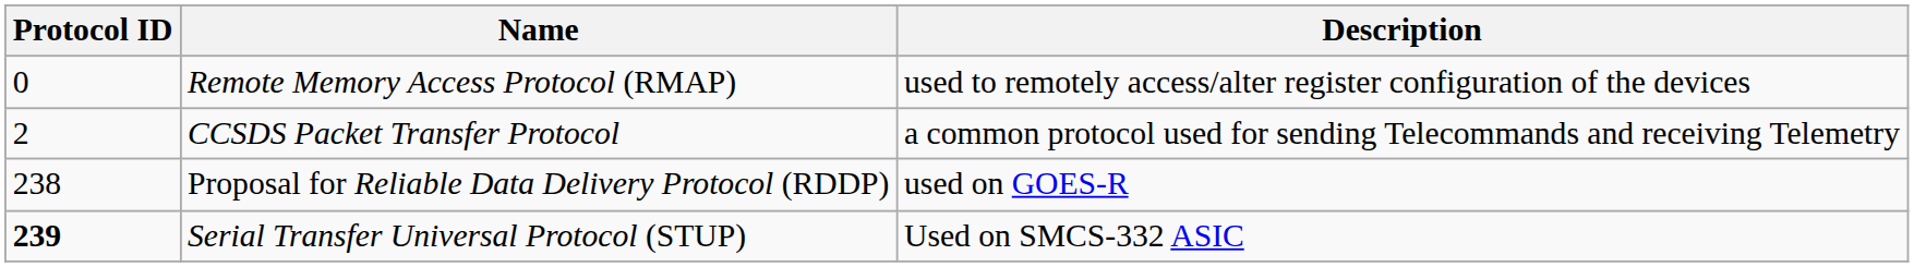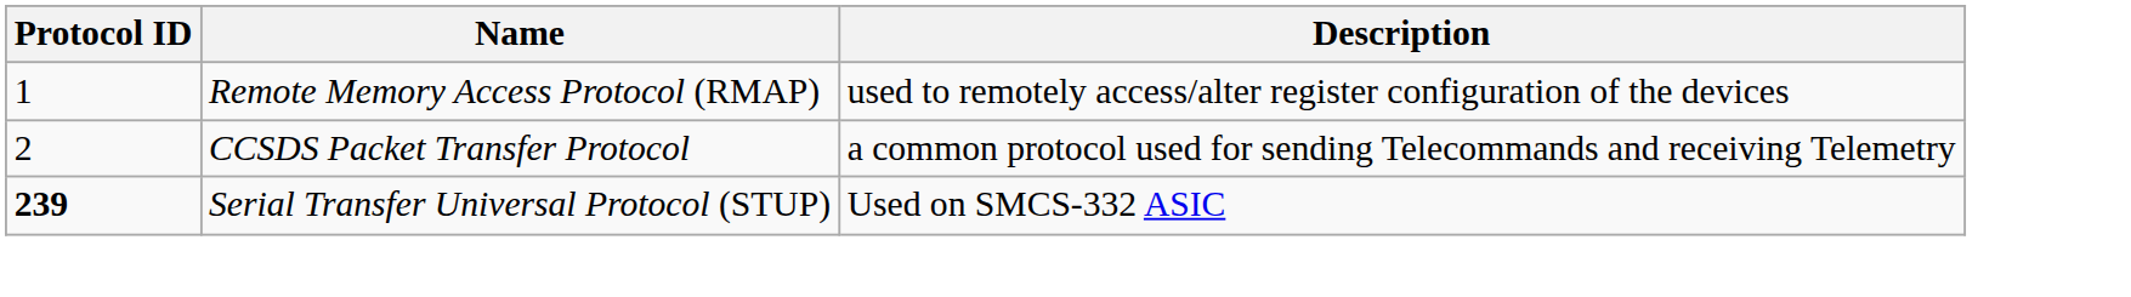Remote Memory Access Protocol (RMAP) | Protocol ID: 0 -> 1
- row: 238 | Proposal for Reliable Data Delivery Protocol (RDDP) | used on GOES-R
